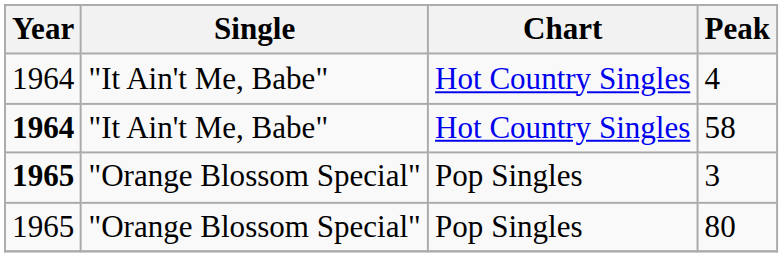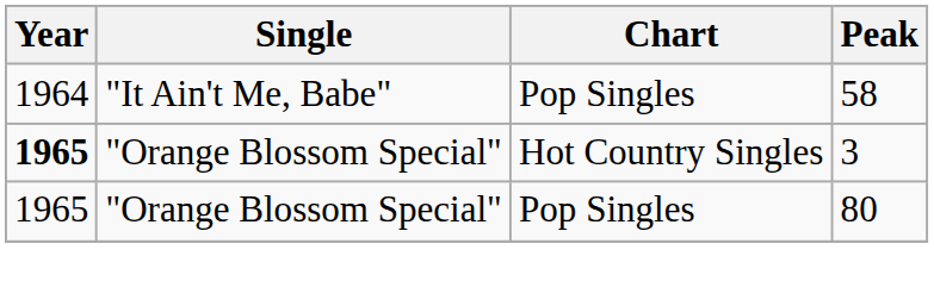- row: 1964 | "It Ain't Me, Babe" | Hot Country Singles | 4
58 | Year: bold -> normal
58 | Chart: Hot Country Singles -> Pop Singles
3 | Chart: Pop Singles -> Hot Country Singles
